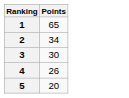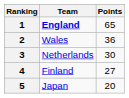+ column: Team | England | Wales | Netherlands | Finland | Japan
2 | Points: 34 -> 36
4 | Points: 26 -> 27
